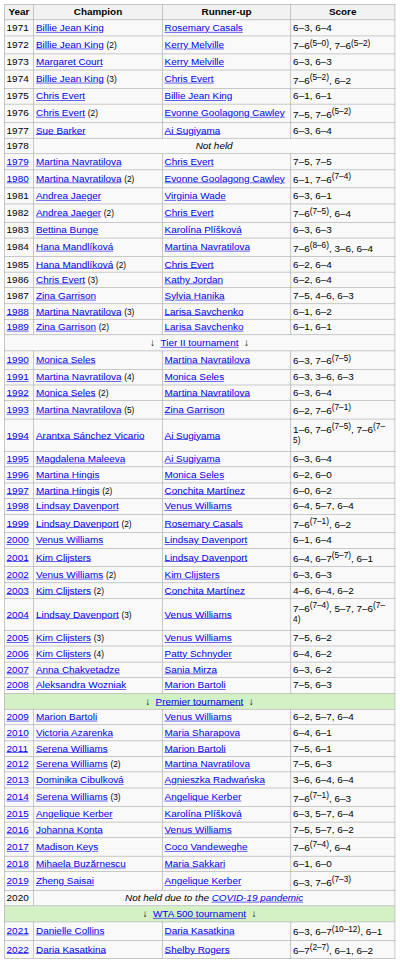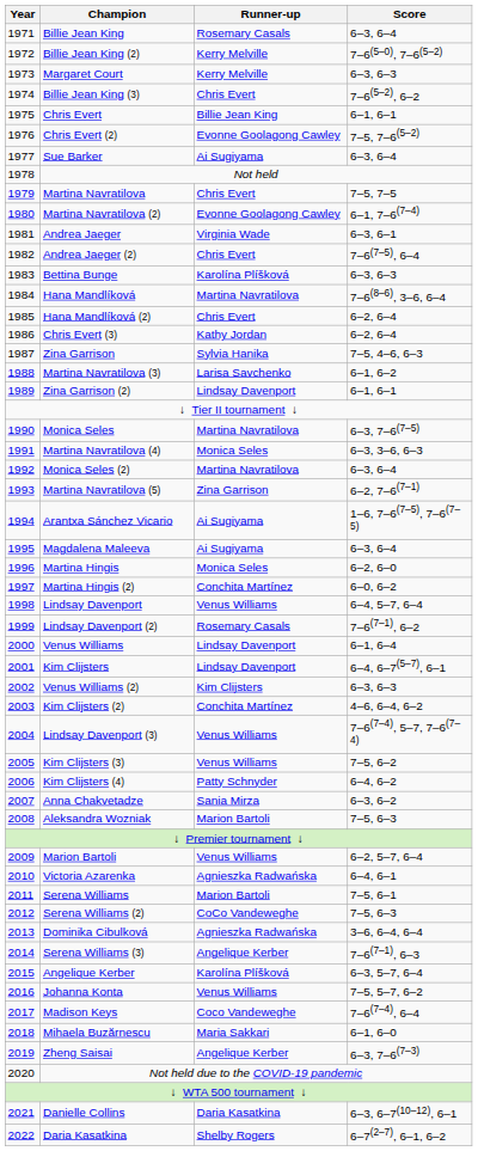Zina Garrison (2) | Runner-up: Larisa Savchenko -> Lindsay Davenport
Victoria Azarenka | Runner-up: Maria Sharapova -> Agnieszka Radwańska
Serena Williams (2) | Runner-up: Martina Navratilova -> CoCo Vandeweghe
